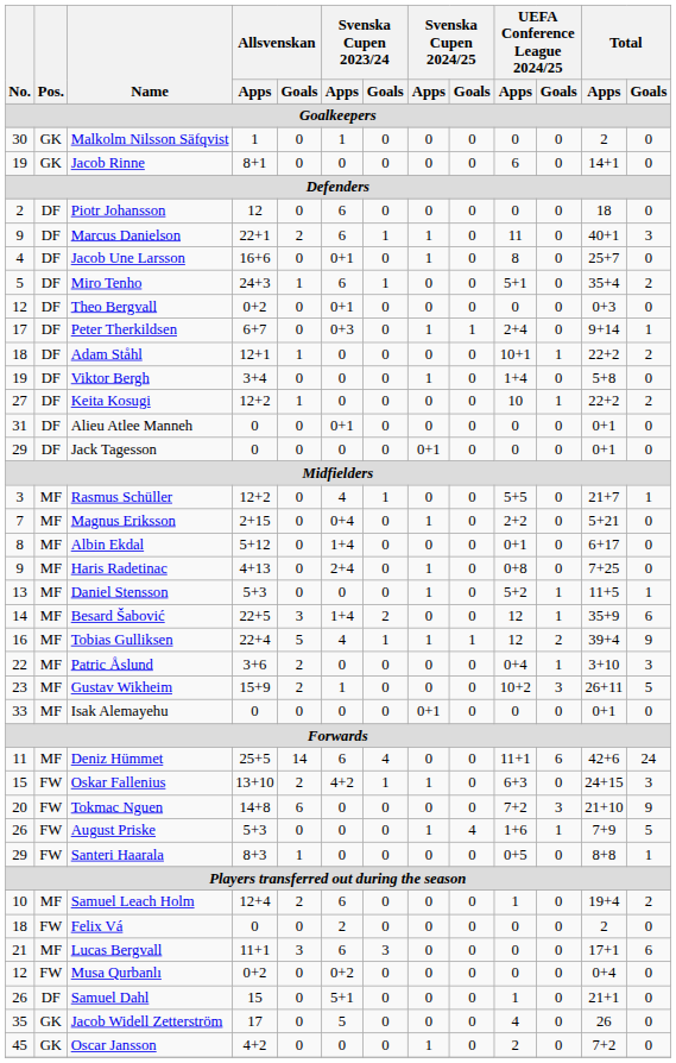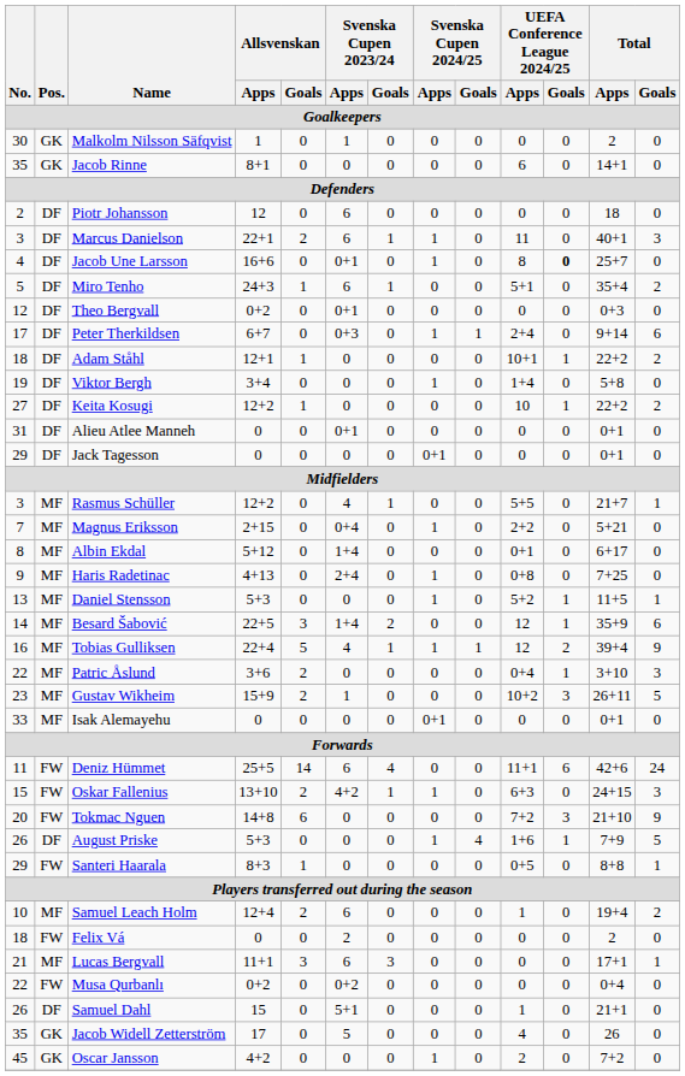Jacob Rinne | No.: 19 -> 35
Marcus Danielson | No.: 9 -> 3
Jacob Une Larsson | UEFA Conference League 2024/25 / Goals: normal -> bold
Peter Therkildsen | Total / Goals: 1 -> 6
Deniz Hümmet | Pos.: MF -> FW
August Priske | Pos.: FW -> DF
Lucas Bergvall | Total / Goals: 6 -> 1
Musa Qurbanlı | No.: 12 -> 22
